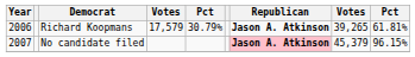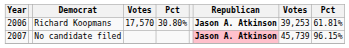Richard Koopmans | column 4: 17,579 -> 17,570
Richard Koopmans | column 5: 30.79% -> 30.80%
Richard Koopmans | column 8: 39,265 -> 39,253
No candidate filed | column 8: 45,379 -> 45,739
